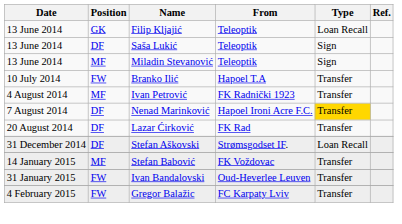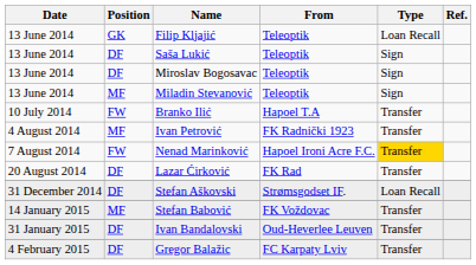+ row: 13 June 2014 | DF | Miroslav Bogosavac | Teleoptik | Sign
Nenad Marinković | Position: DF -> FW
Ivan Bandalovski | Position: FW -> DF
Gregor Balažic | Position: FW -> DF
